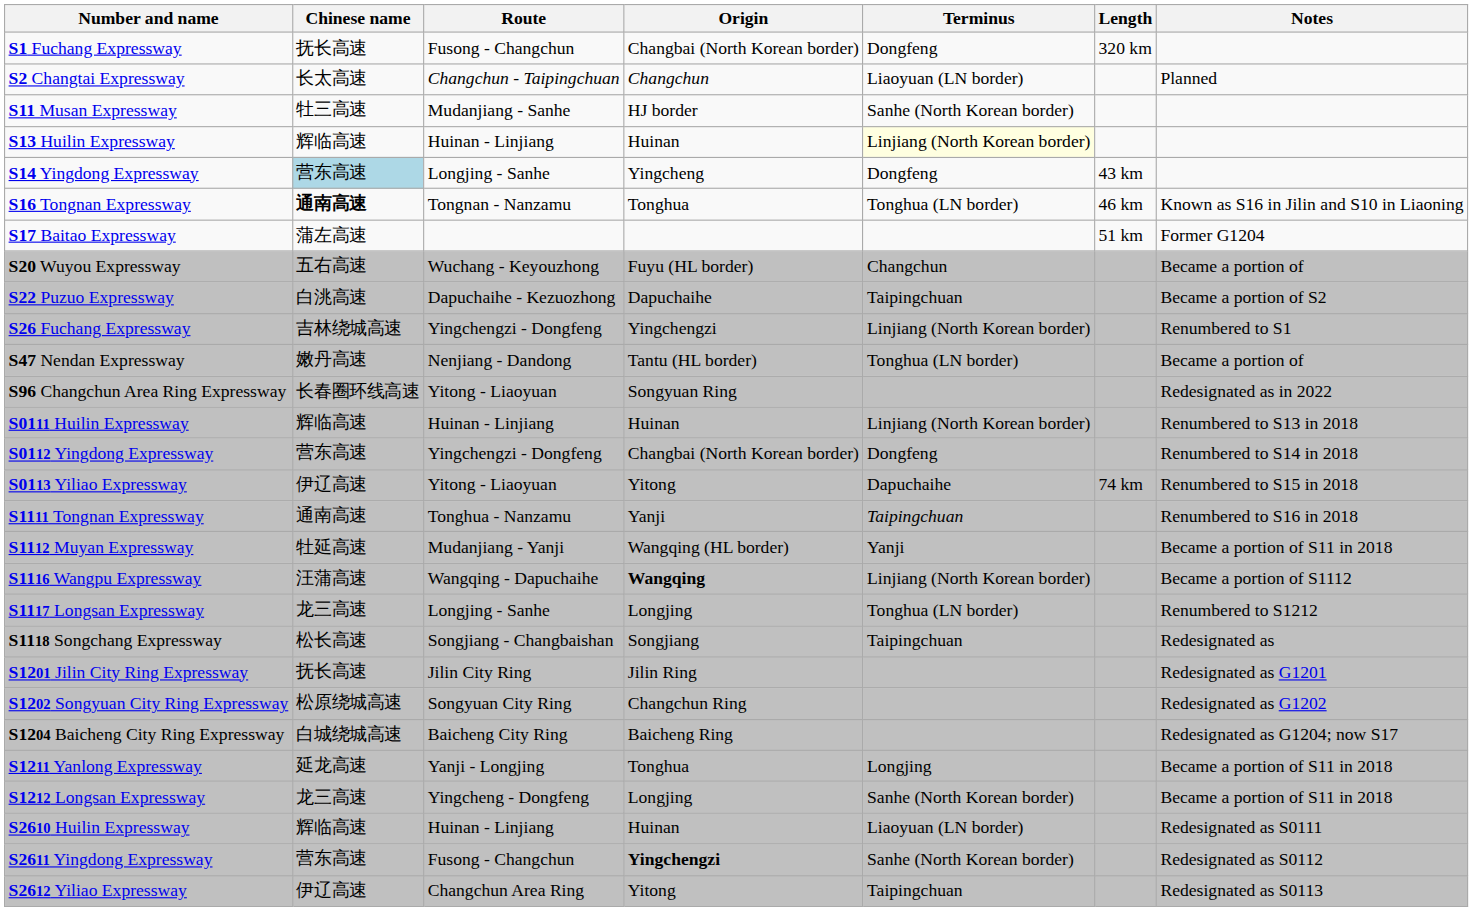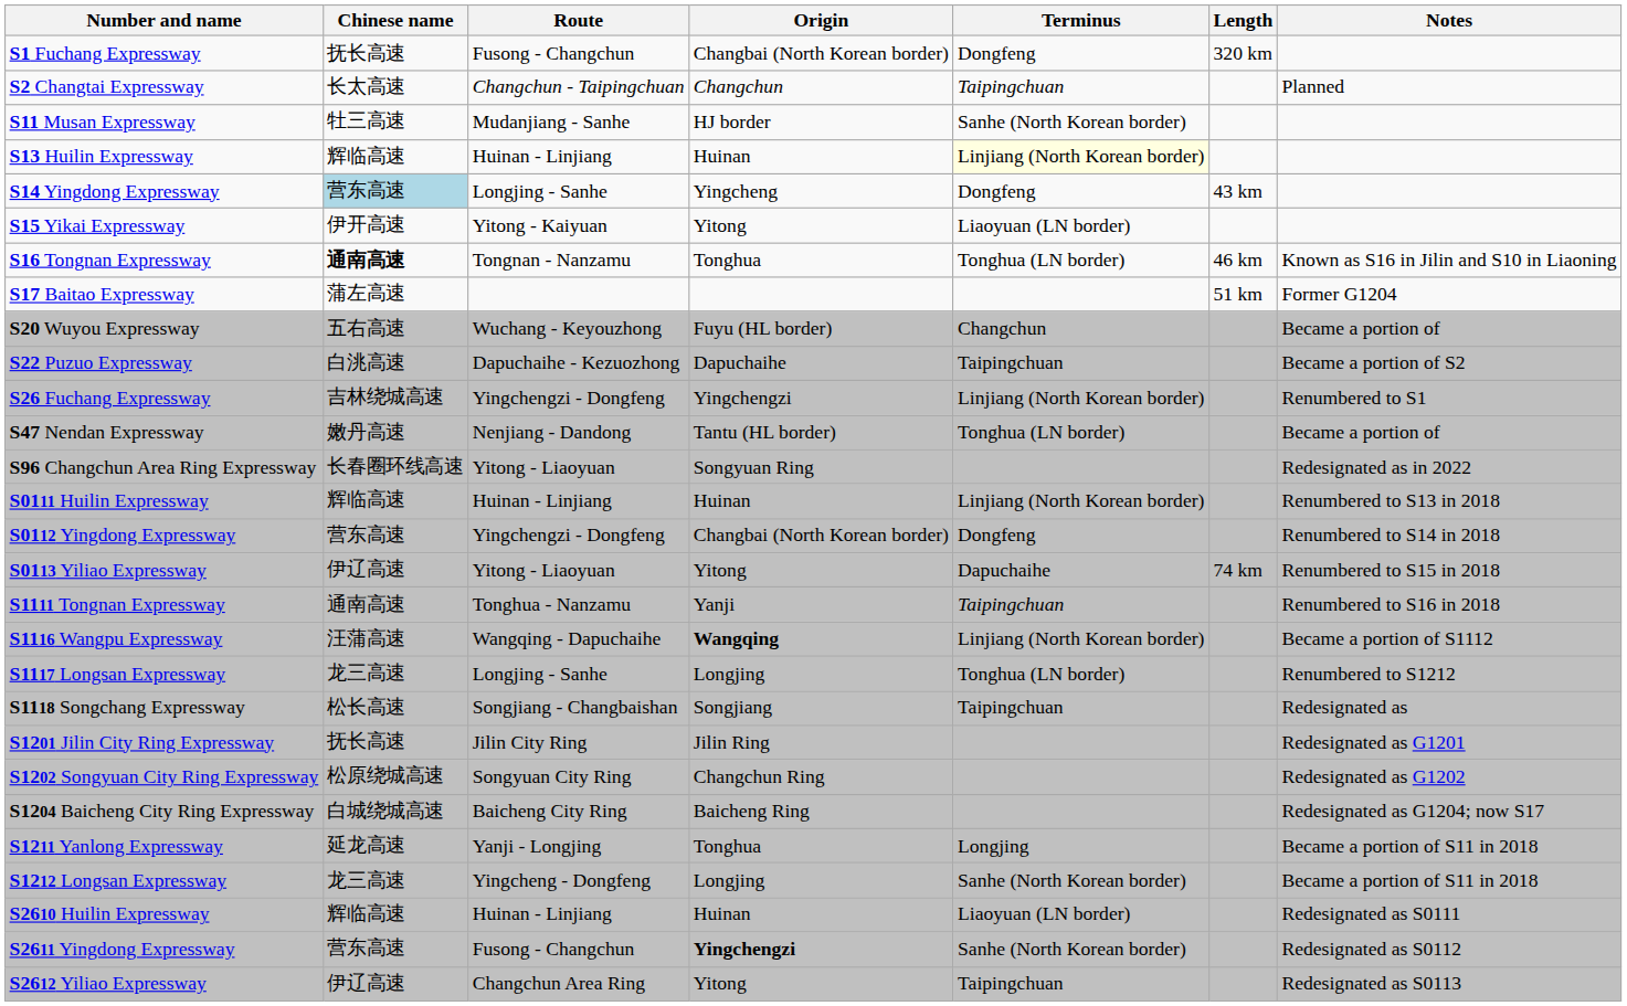S2 Changtai Expressway | Terminus: Liaoyuan (LN border) -> Taipingchuan
+ row: S15 Yikai Expressway | 伊开高速 | Yitong - Kaiyuan | Yitong | Liaoyuan (LN border)
- row: S1112 Muyan Expressway | 牡延高速 | Mudanjiang - Yanji | Wangqing (HL border) | Yanji | Became a portion of S11 in 2018
